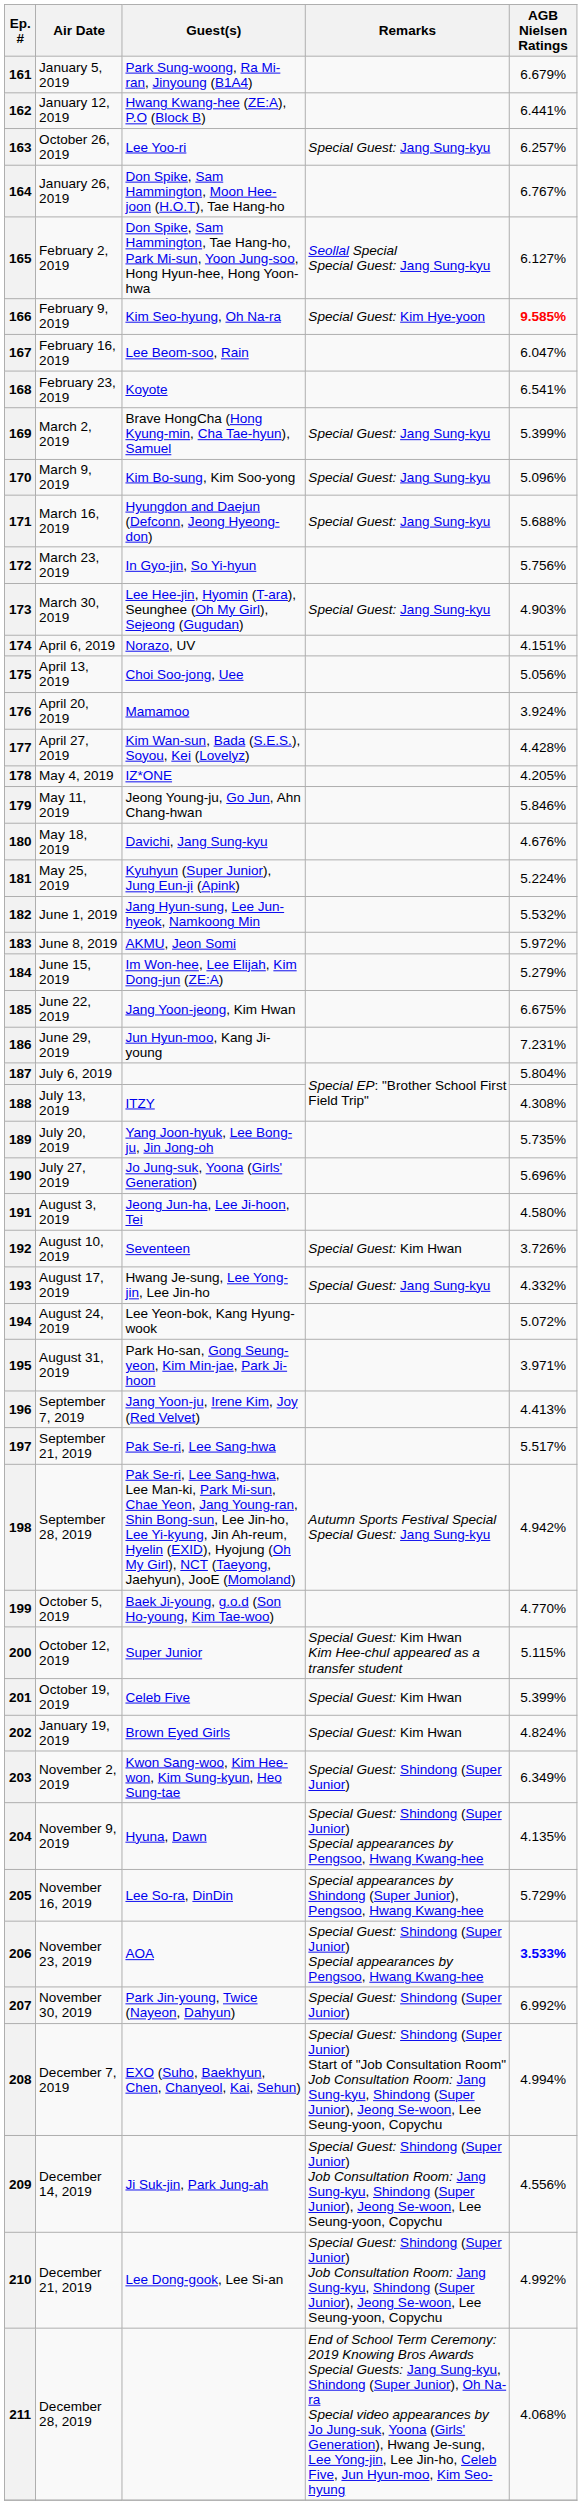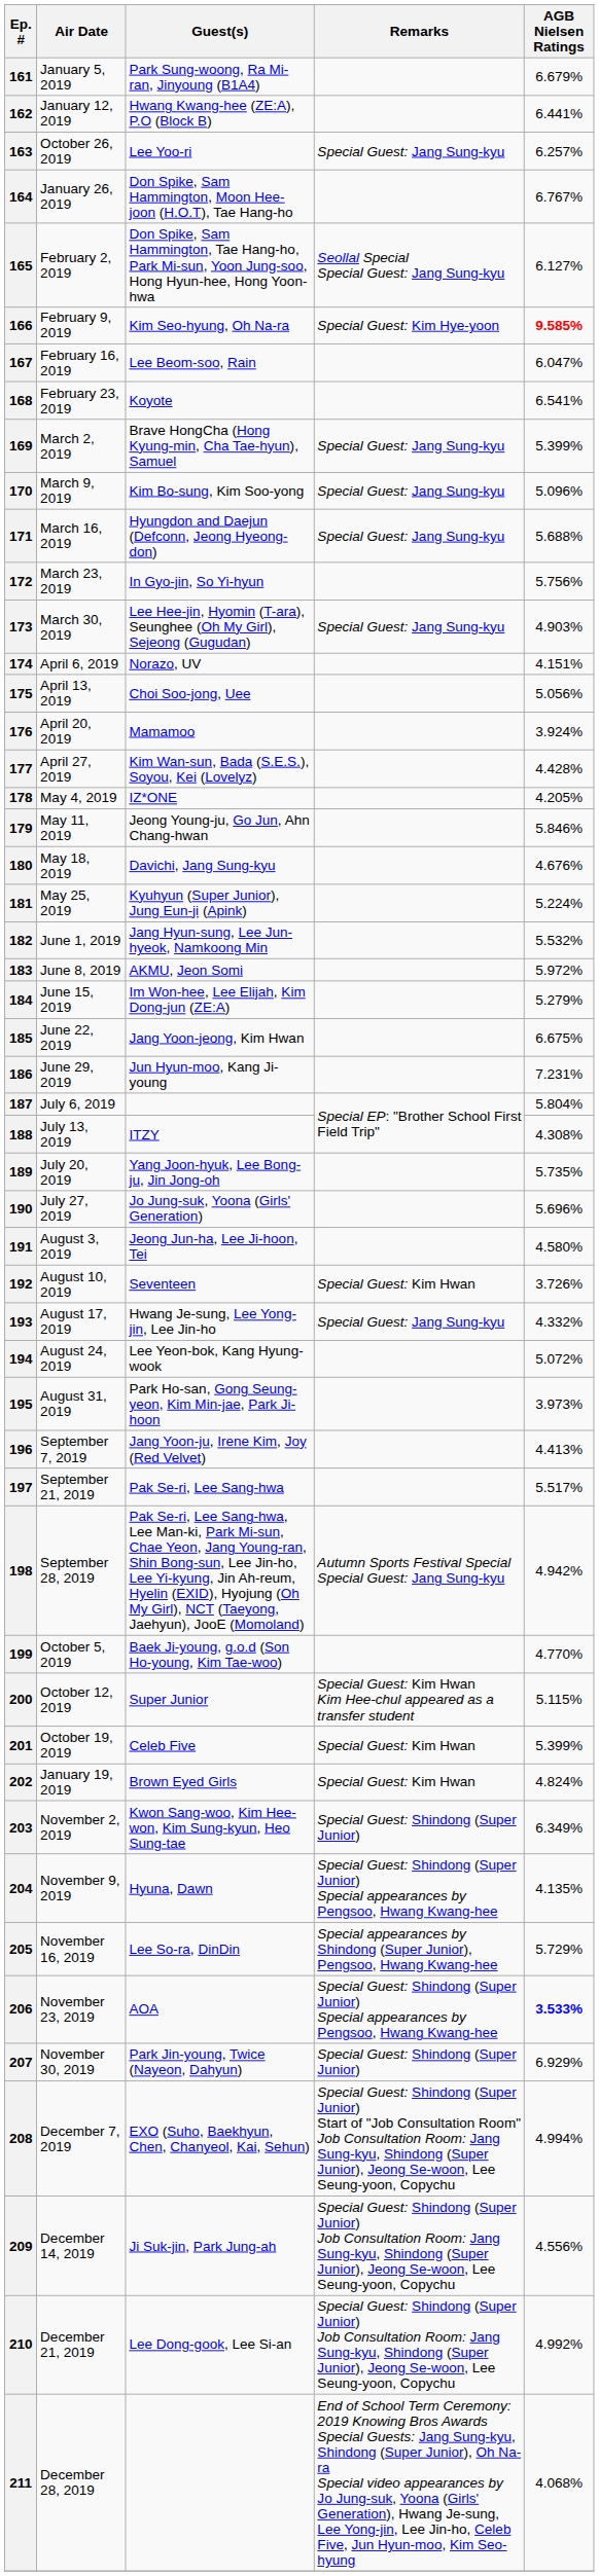195 | AGB Nielsen Ratings: 3.971% -> 3.973%
207 | AGB Nielsen Ratings: 6.992% -> 6.929%
